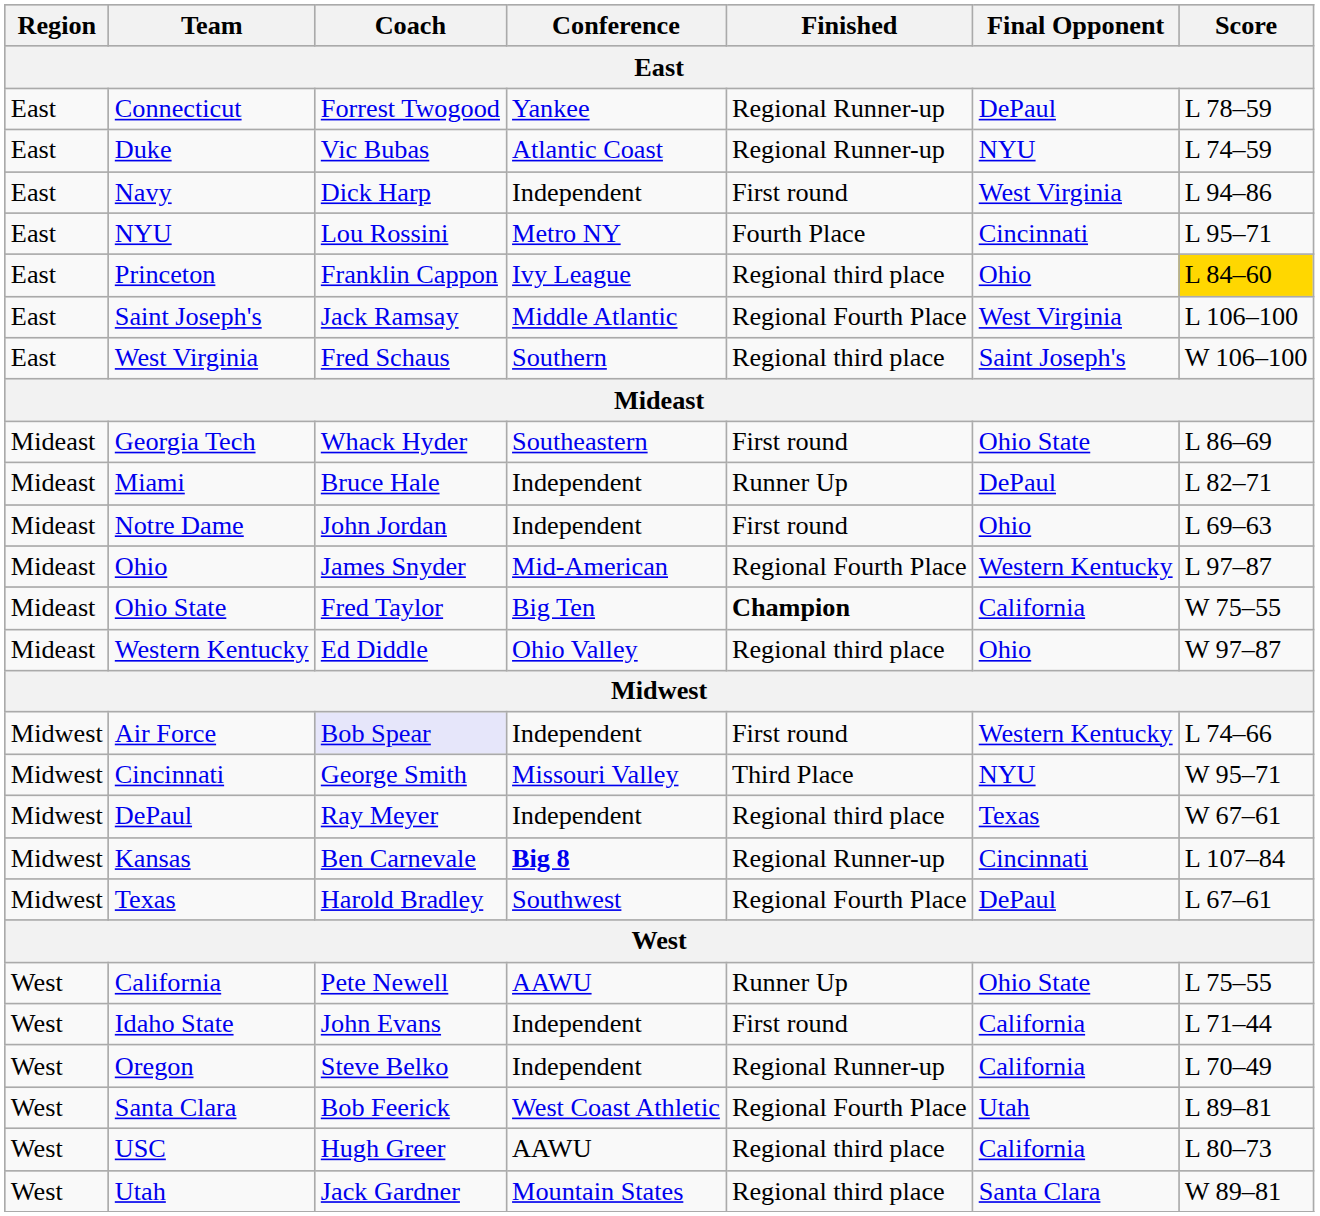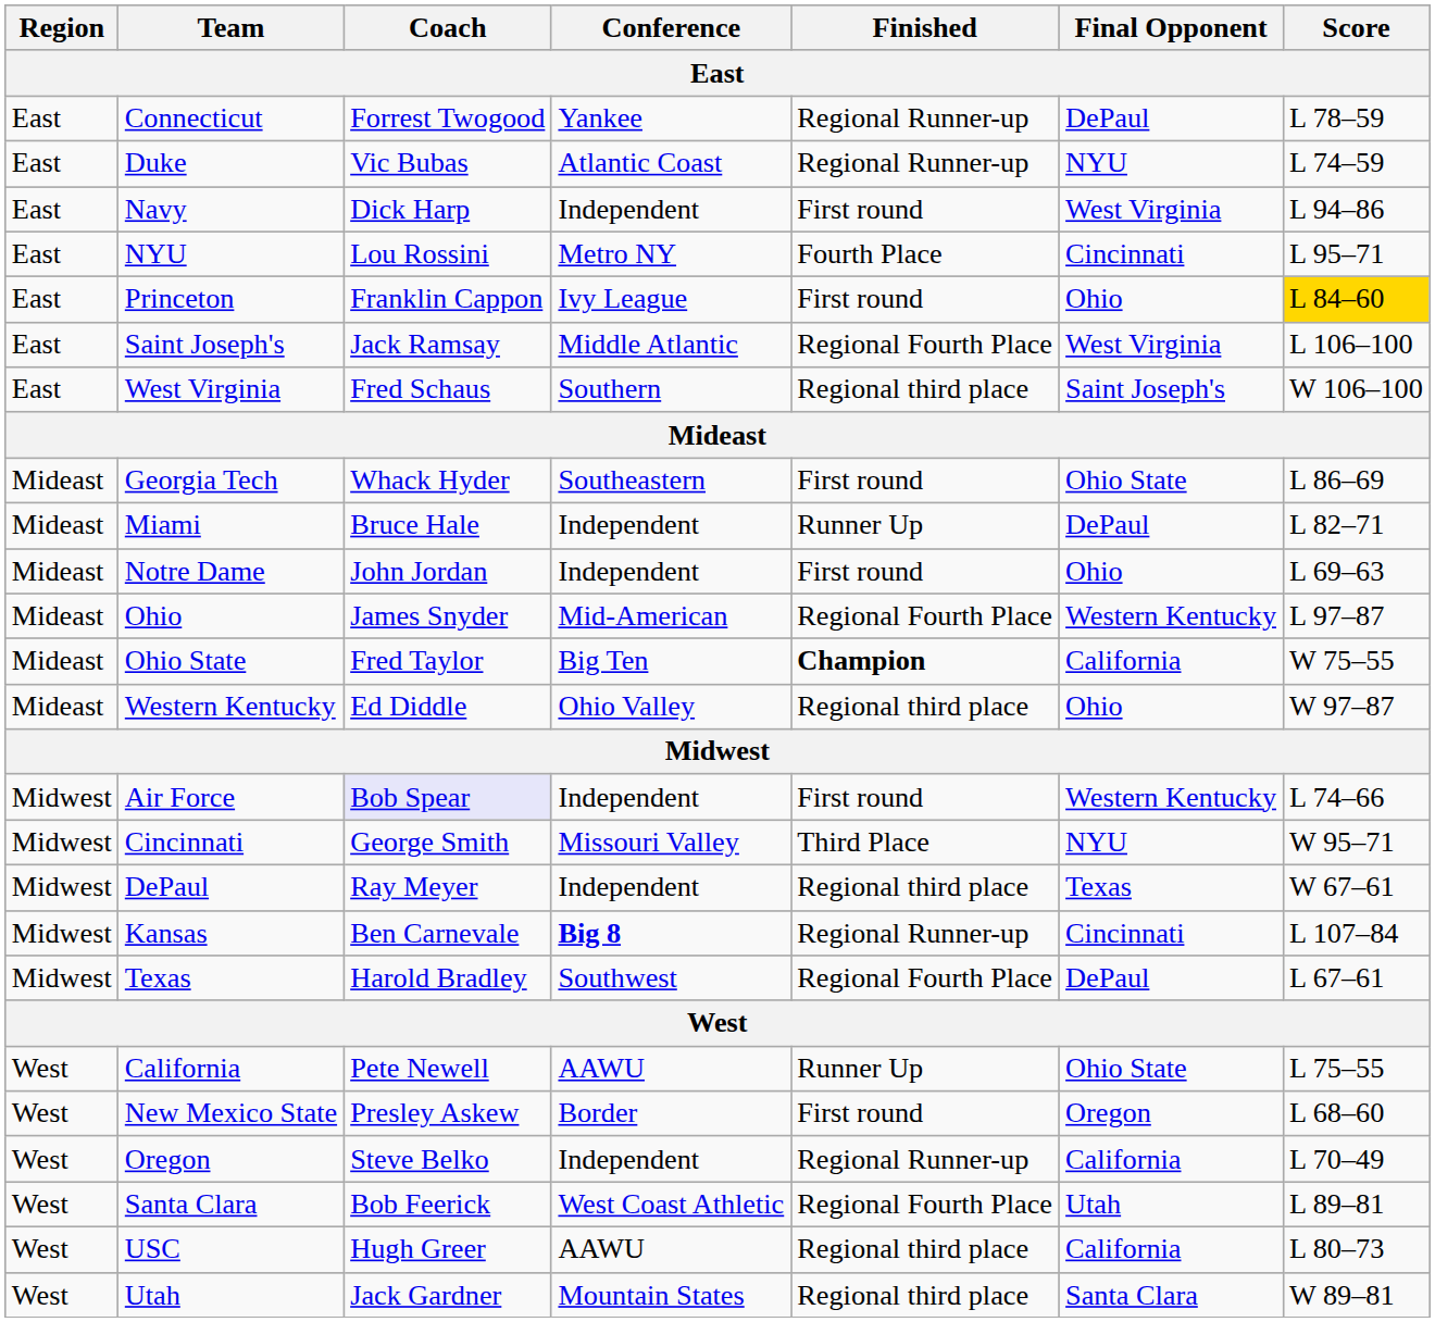Princeton | Finished: Regional third place -> First round
- row: West | Idaho State | John Evans | Independent | First round | California | L 71–44
+ row: West | New Mexico State | Presley Askew | Border | First round | Oregon | L 68–60
